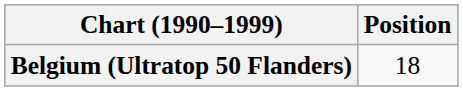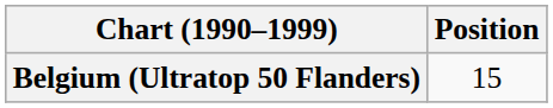Belgium (Ultratop 50 Flanders) | Position: 18 -> 15
